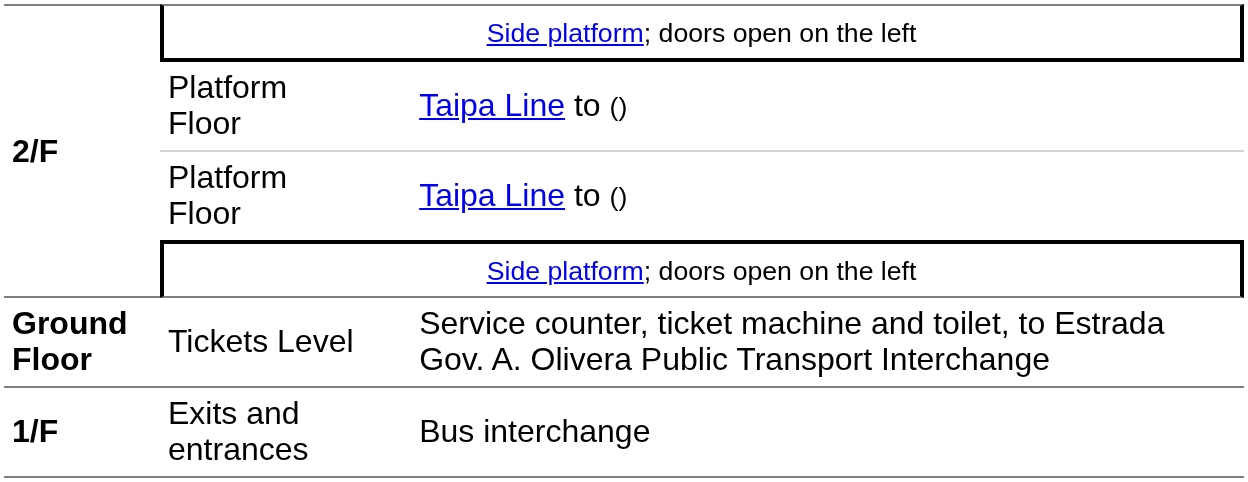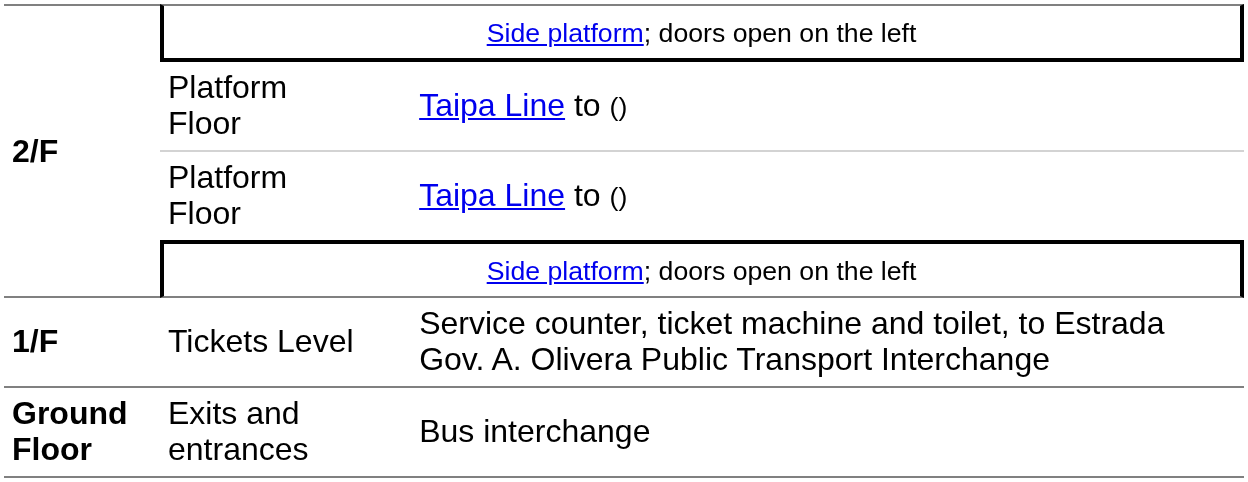Tickets Level | column 1: Ground Floor -> 1/F
Exits and entrances | column 1: 1/F -> Ground Floor
